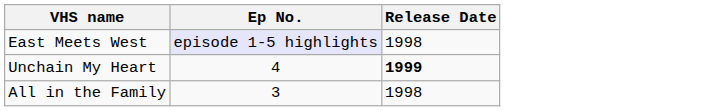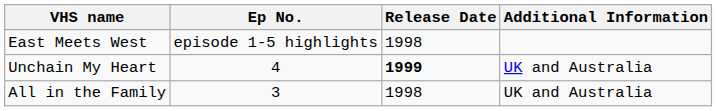+ column: Additional Information | UK and Australia | UK and Australia
East Meets West | Ep No.: lavender background -> no background
